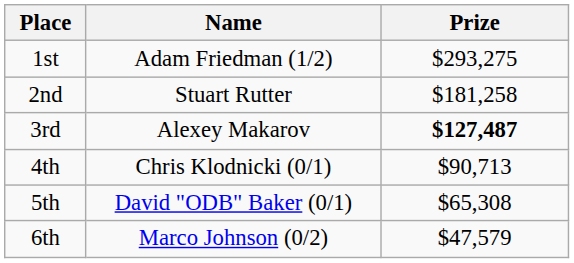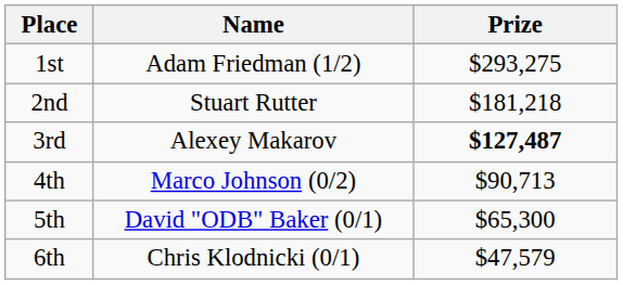2nd | Prize: $181,258 -> $181,218
4th | Name: Chris Klodnicki (0/1) -> Marco Johnson (0/2)
5th | Prize: $65,308 -> $65,300
6th | Name: Marco Johnson (0/2) -> Chris Klodnicki (0/1)
